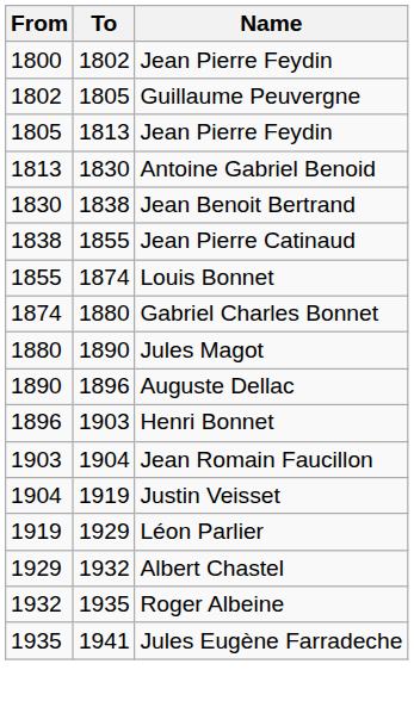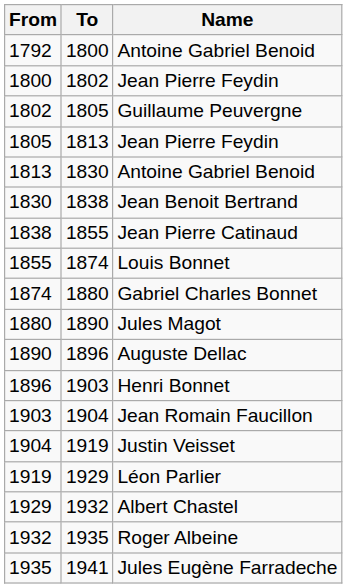+ row: 1792 | 1800 | Antoine Gabriel Benoid
